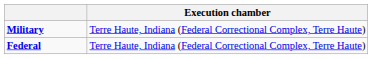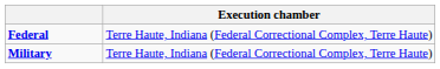rows swapped: Federal <-> Military
